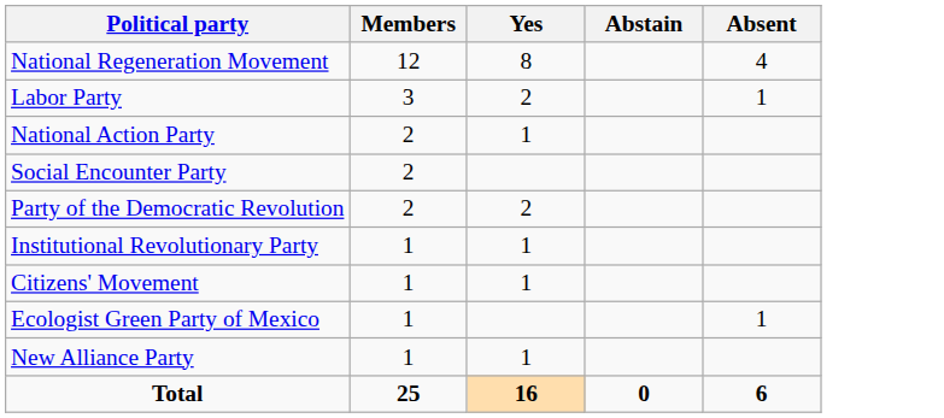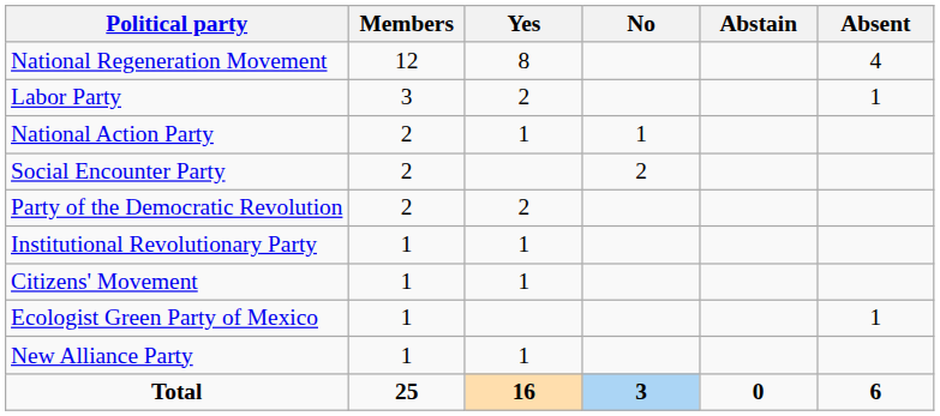+ column: No | 1 | 2 | 3
